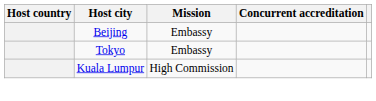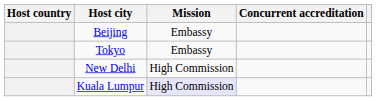+ row: New Delhi | High Commission
Kuala Lumpur | Mission: no background -> lavender background
